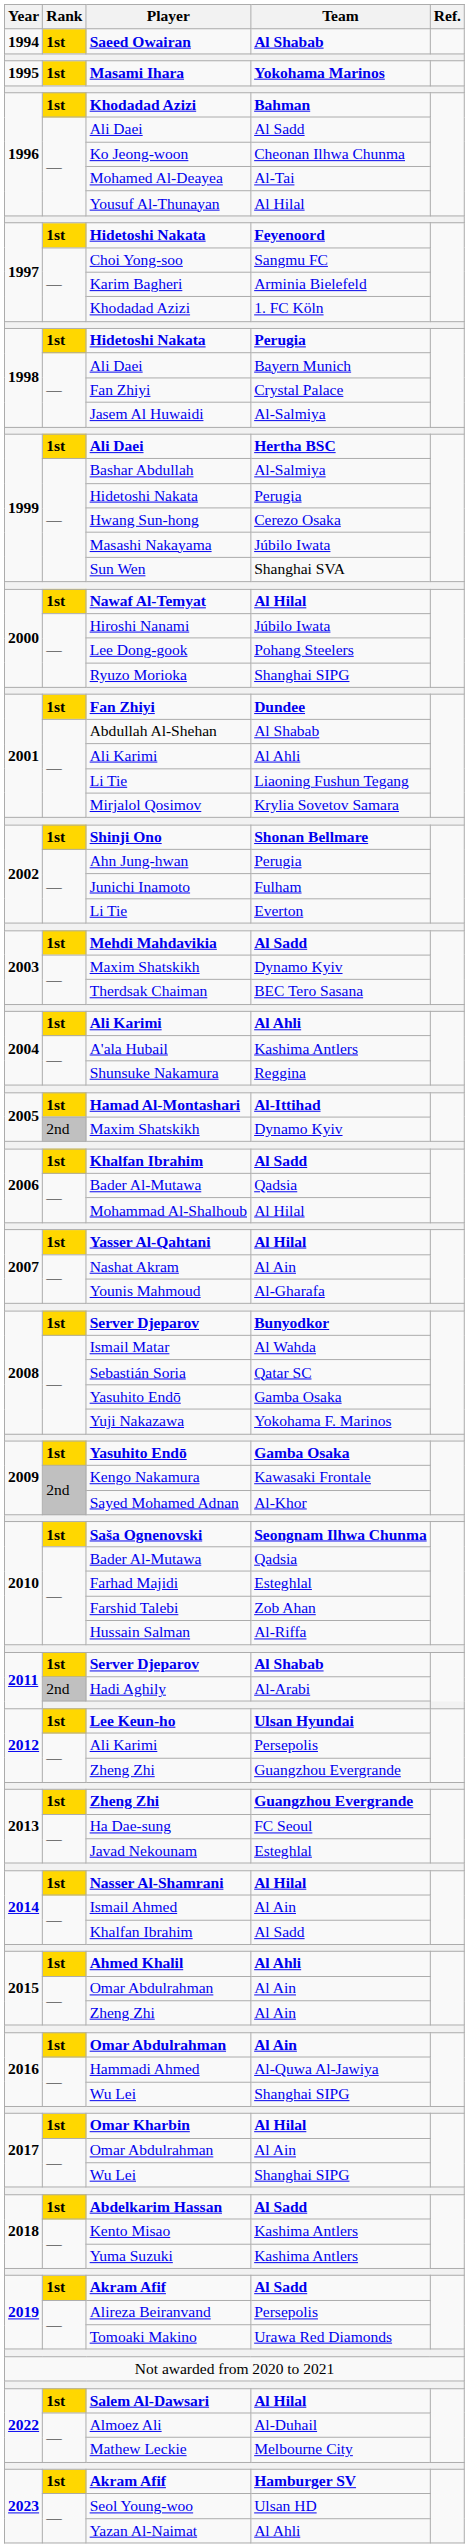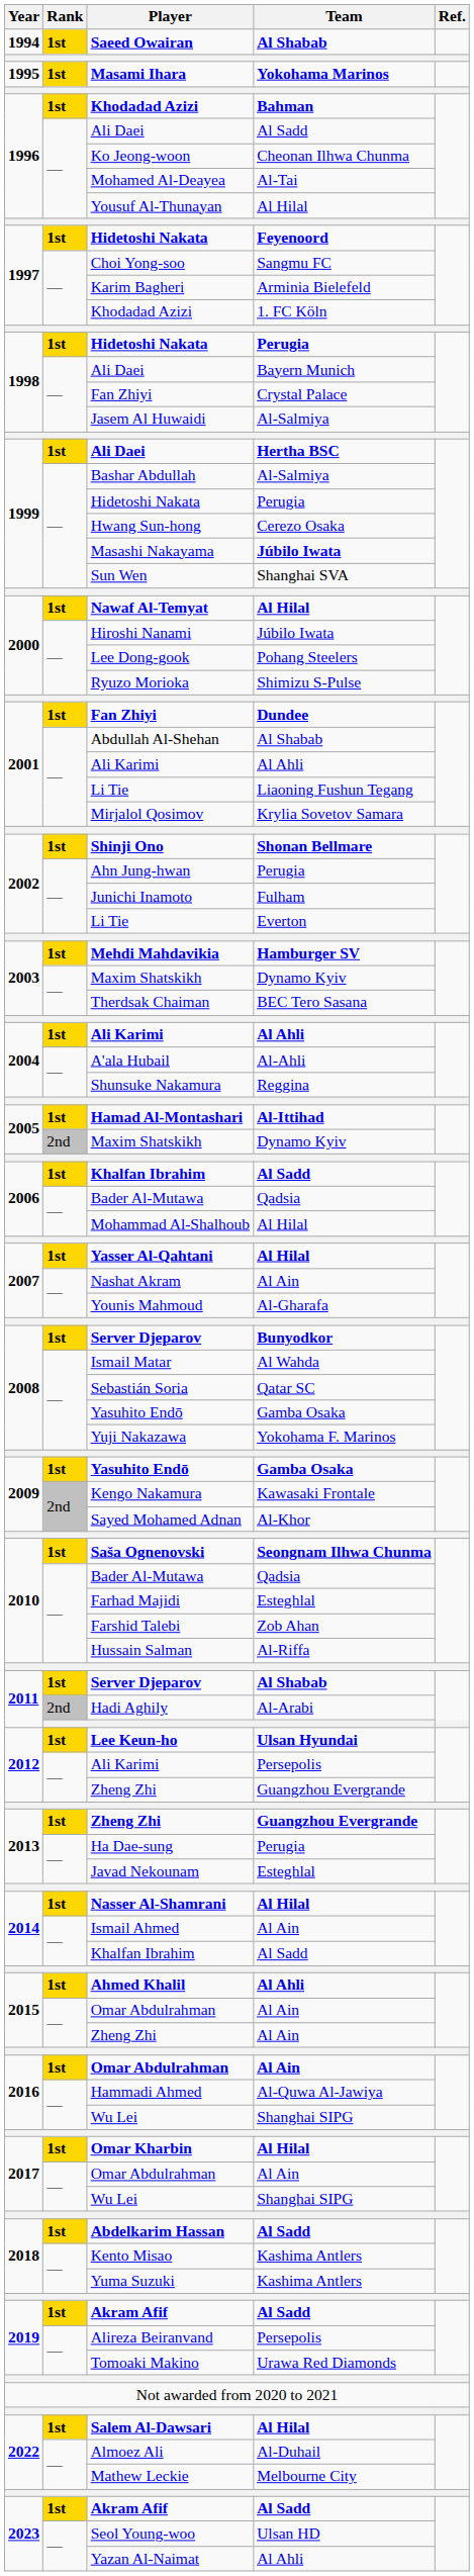Masashi Nakayama | Team: normal -> bold
Ryuzo Morioka | Team: Shanghai SIPG -> Shimizu S-Pulse
Mehdi Mahdavikia | Team: Al Sadd -> Hamburger SV
A'ala Hubail | Team: Kashima Antlers -> Al-Ahli
Ha Dae-sung | Team: FC Seoul -> Perugia
2023 / Akram Afif | Team: Hamburger SV -> Al Sadd
